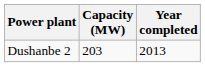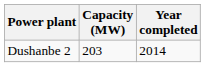Dushanbe 2 | Year completed: 2013 -> 2014
